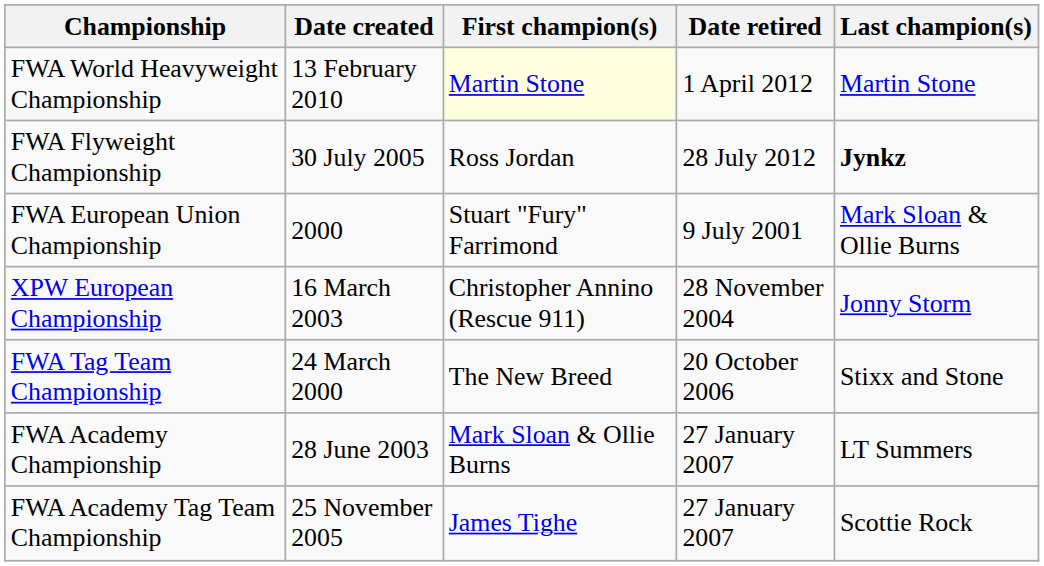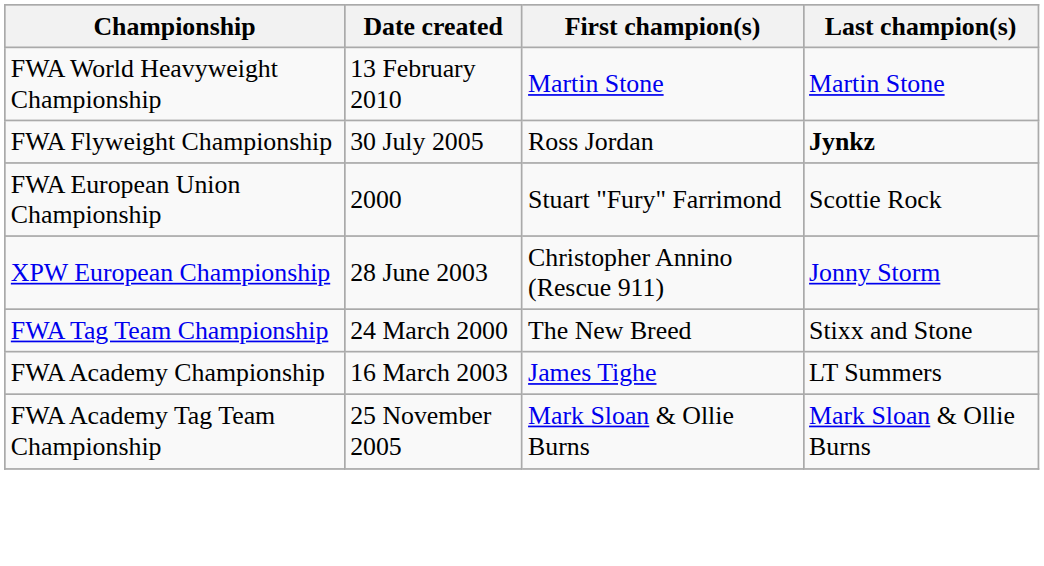- column: Date retired | 1 April 2012 | 28 July 2012 | 9 July 2001 | 28 November 2004 | 20 October 2006 | 27 January 2007 | 27 January 2007
FWA World Heavyweight Championship | First champion(s): lightyellow background -> no background
FWA European Union Championship | Last champion(s): Mark Sloan & Ollie Burns -> Scottie Rock
XPW European Championship | Date created: 16 March 2003 -> 28 June 2003
FWA Academy Championship | Date created: 28 June 2003 -> 16 March 2003
FWA Academy Championship | First champion(s): Mark Sloan & Ollie Burns -> James Tighe
FWA Academy Tag Team Championship | First champion(s): James Tighe -> Mark Sloan & Ollie Burns
FWA Academy Tag Team Championship | Last champion(s): Scottie Rock -> Mark Sloan & Ollie Burns
